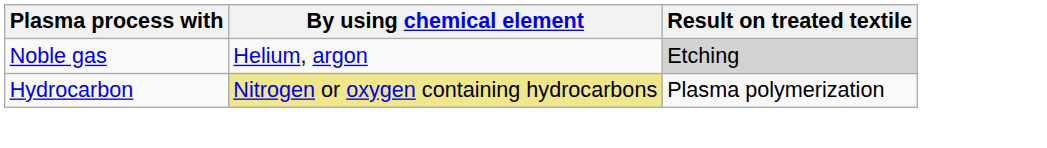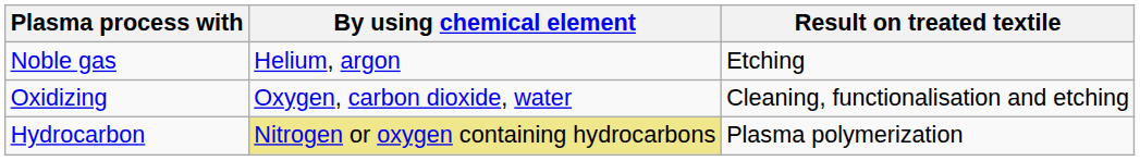Noble gas | Result on treated textile: lightgrey background -> no background
+ row: Oxidizing | Oxygen, carbon dioxide, water | Cleaning, functionalisation and etching
